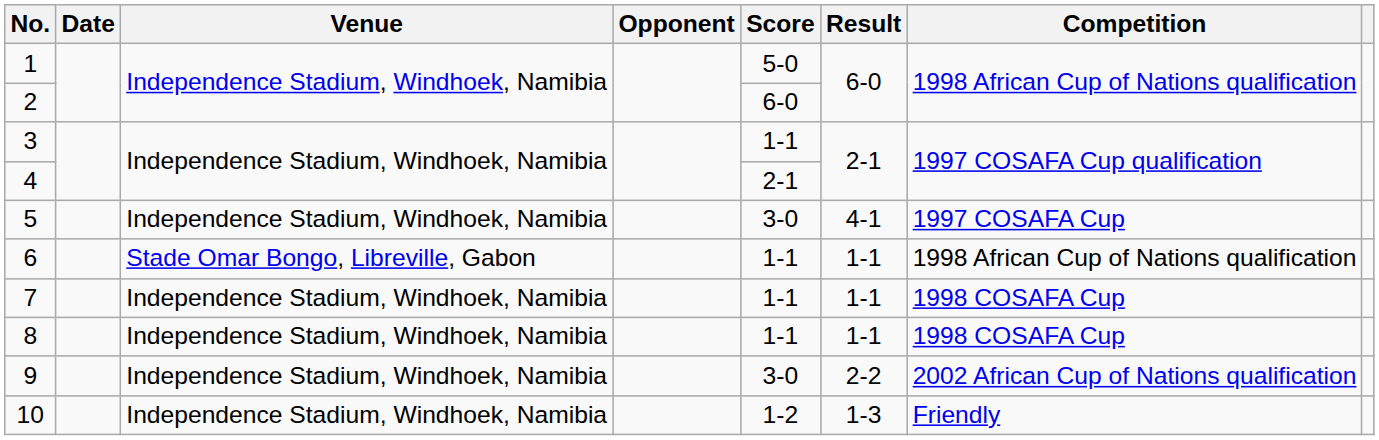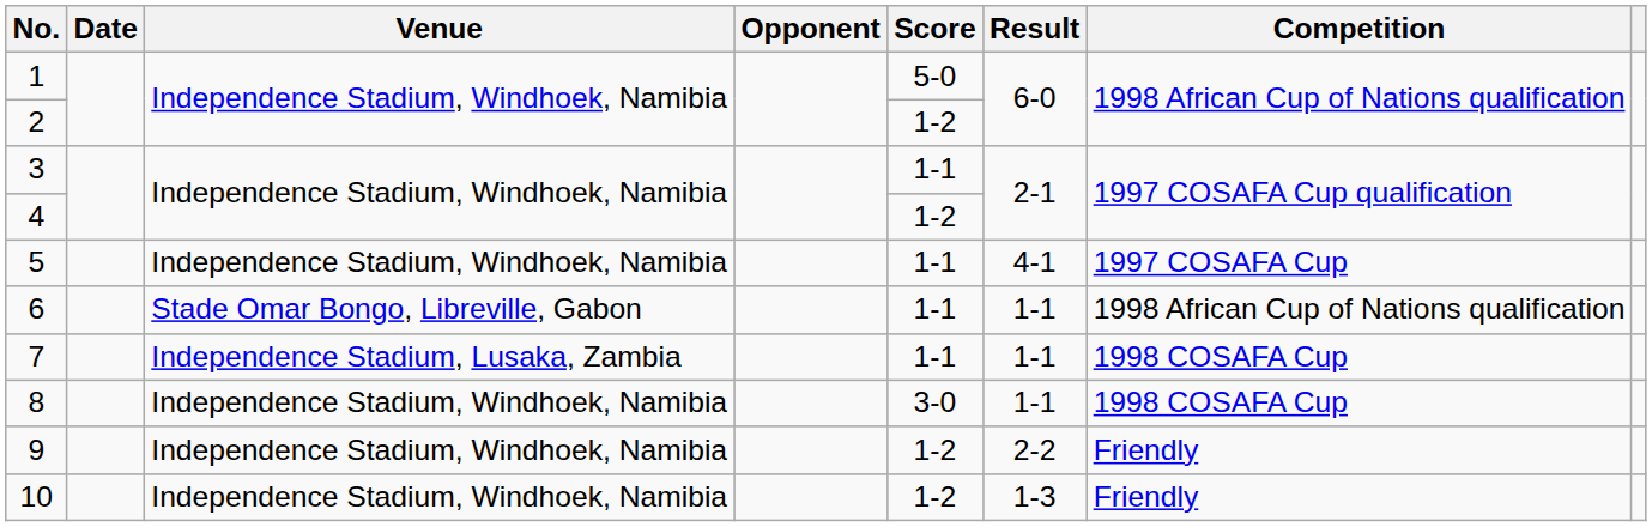2 | Score: 6-0 -> 1-2
4 | Score: 2-1 -> 1-2
5 | Score: 3-0 -> 1-1
7 | Venue: Independence Stadium, Windhoek, Namibia -> Independence Stadium, Lusaka, Zambia
8 | Score: 1-1 -> 3-0
9 | Score: 3-0 -> 1-2
9 | Competition: 2002 African Cup of Nations qualification -> Friendly
